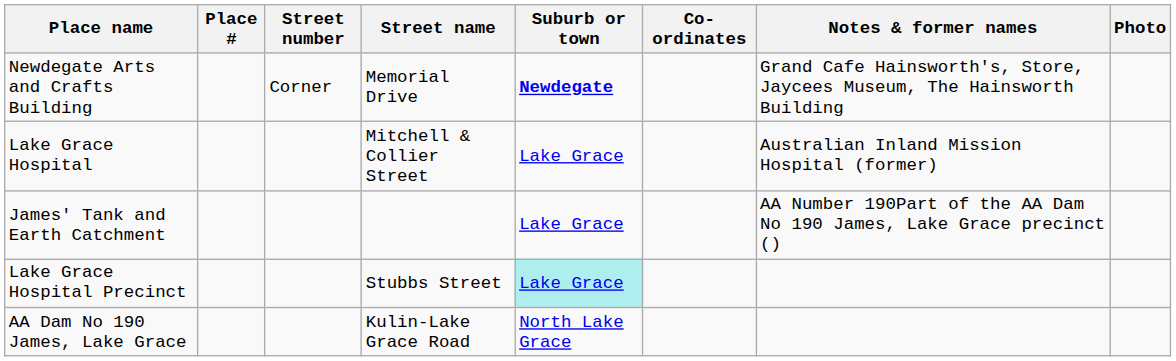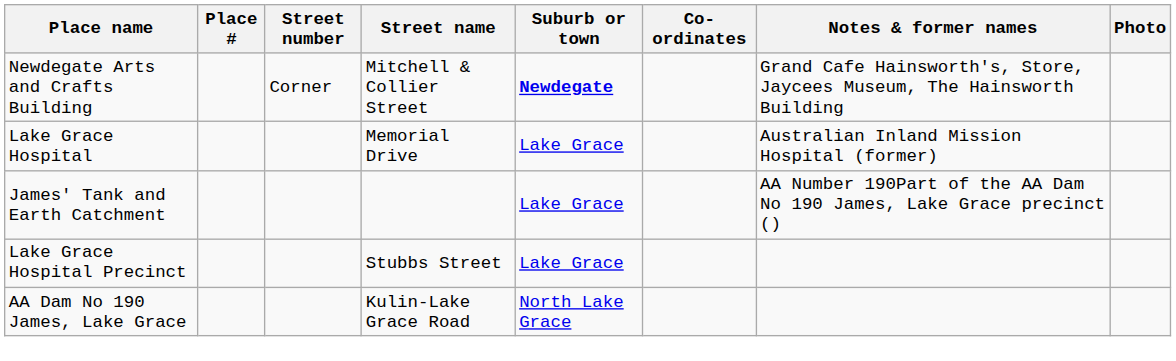Newdegate Arts and Crafts Building | Street name: Memorial Drive -> Mitchell & Collier Street
Lake Grace Hospital | Street name: Mitchell & Collier Street -> Memorial Drive
Lake Grace Hospital Precinct | Suburb or town: paleturquoise background -> no background
